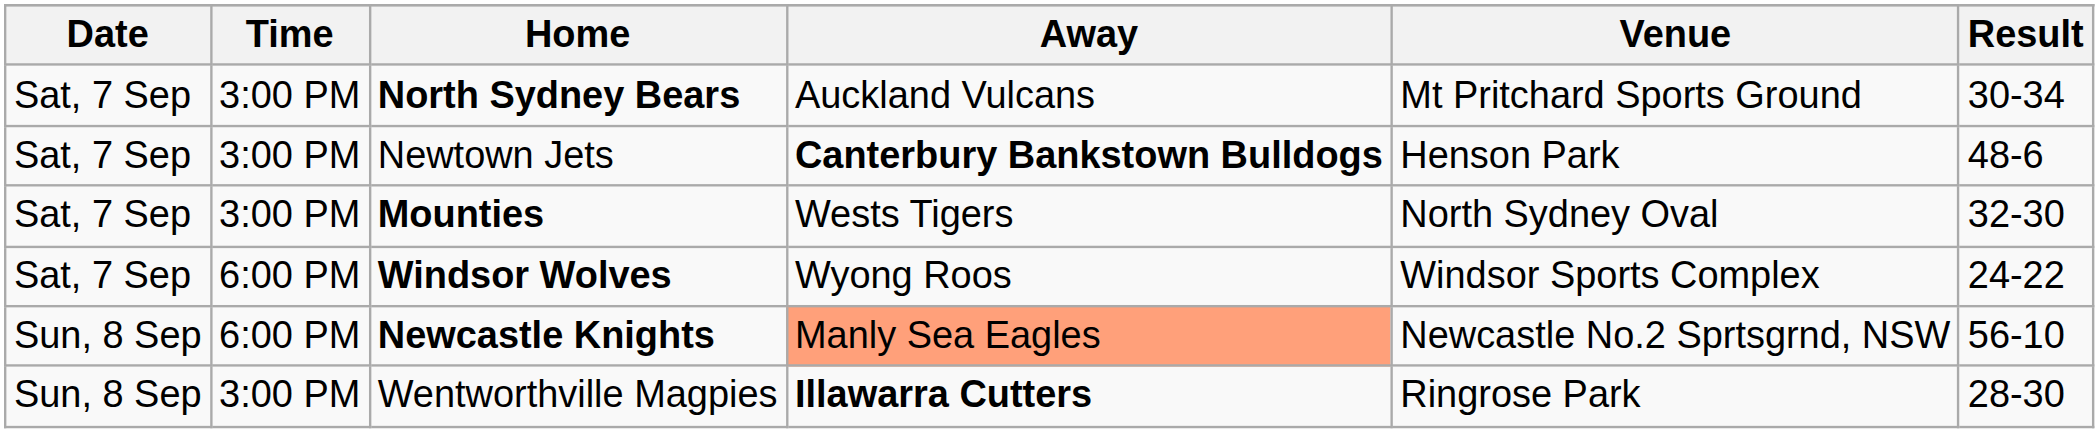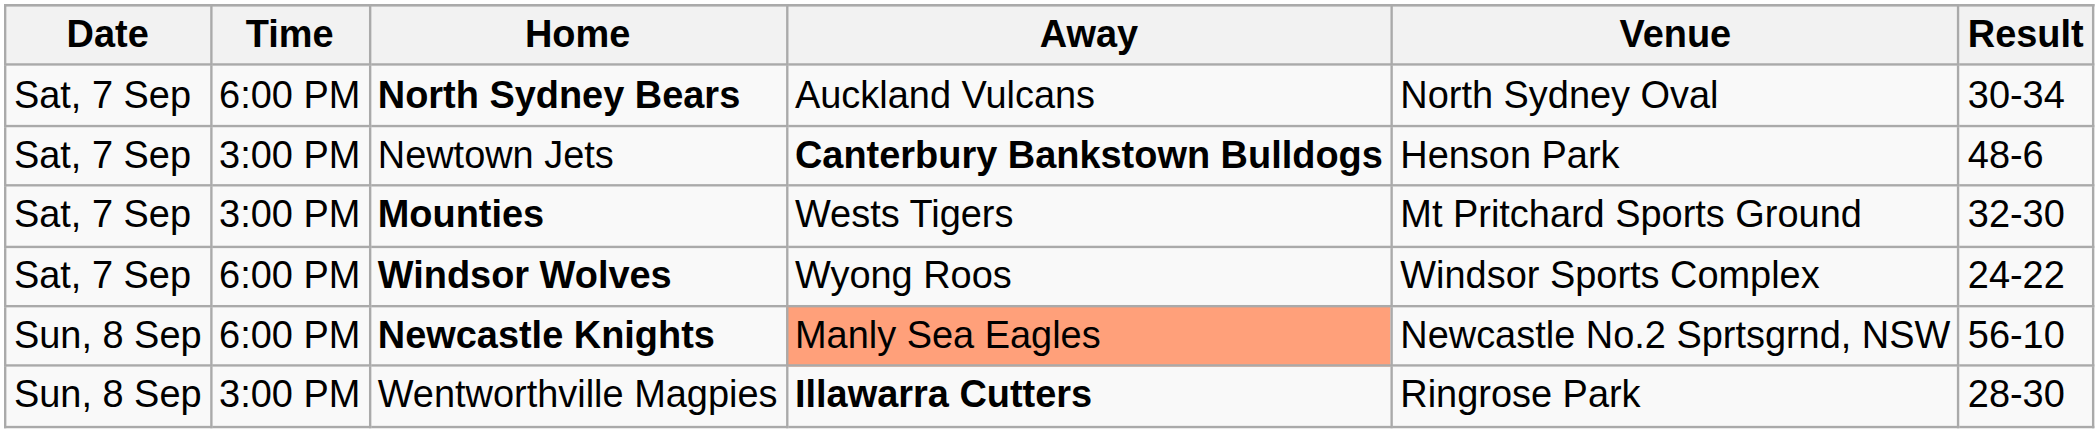North Sydney Bears | Time: 3:00 PM -> 6:00 PM
North Sydney Bears | Venue: Mt Pritchard Sports Ground -> North Sydney Oval
Mounties | Venue: North Sydney Oval -> Mt Pritchard Sports Ground
